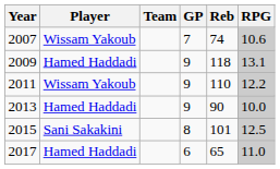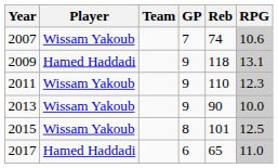2011 | RPG: 12.2 -> 12.3
2013 | Player: Hamed Haddadi -> Wissam Yakoub
2015 | Player: Sani Sakakini -> Wissam Yakoub
